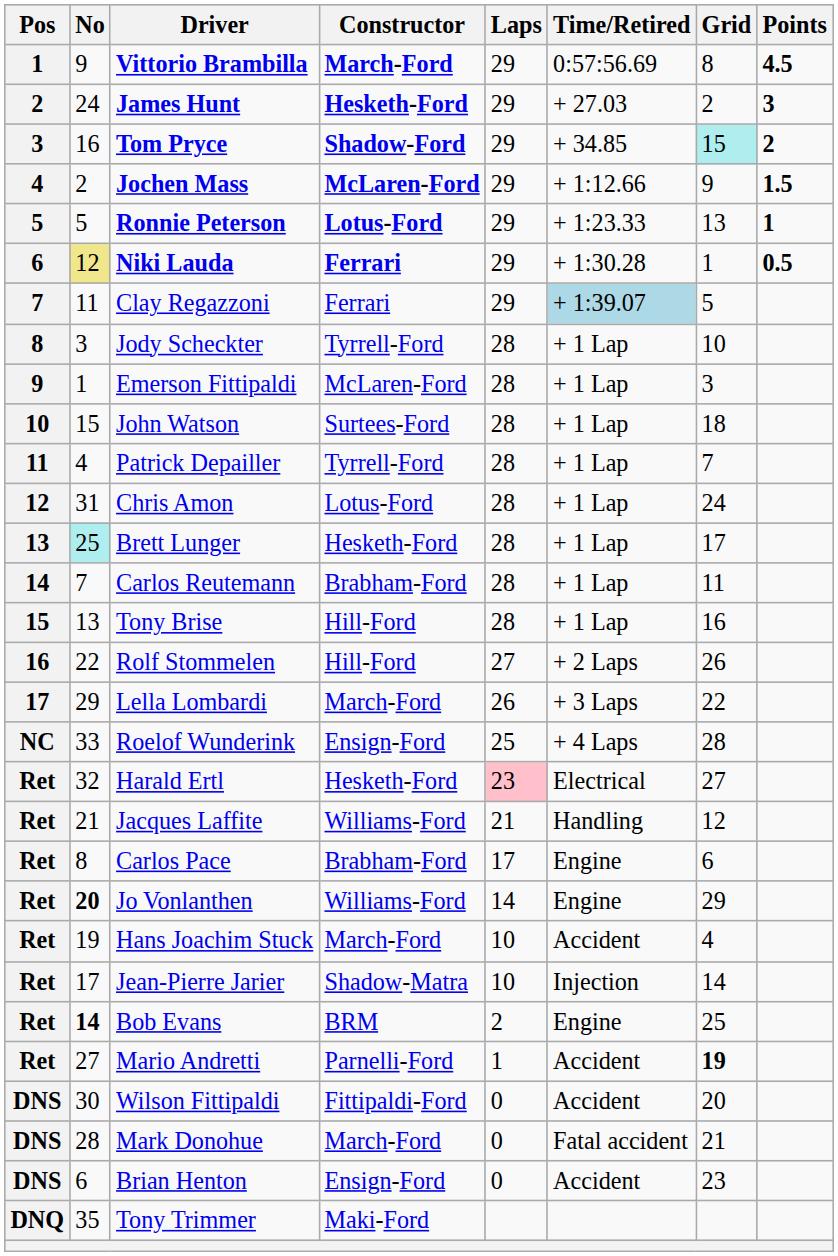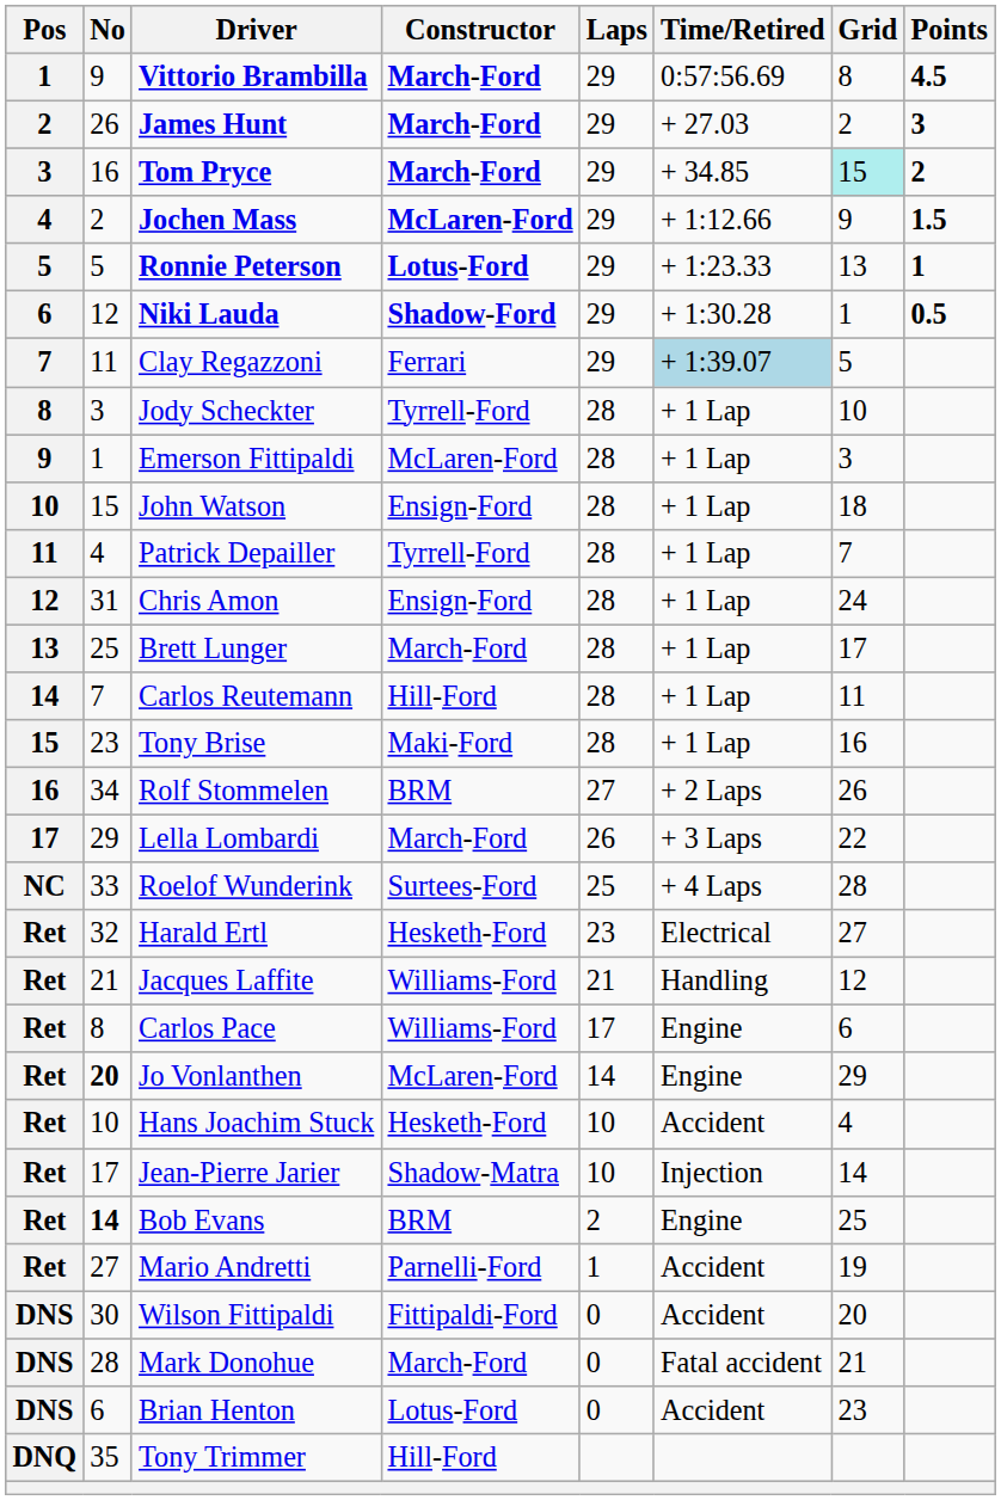James Hunt | No: 24 -> 26
James Hunt | Constructor: Hesketh-Ford -> March-Ford
Tom Pryce | Constructor: Shadow-Ford -> March-Ford
Niki Lauda | No: khaki background -> no background
Niki Lauda | Constructor: Ferrari -> Shadow-Ford
John Watson | Constructor: Surtees-Ford -> Ensign-Ford
Chris Amon | Constructor: Lotus-Ford -> Ensign-Ford
Brett Lunger | No: paleturquoise background -> no background
Brett Lunger | Constructor: Hesketh-Ford -> March-Ford
Carlos Reutemann | Constructor: Brabham-Ford -> Hill-Ford
Tony Brise | No: 13 -> 23
Tony Brise | Constructor: Hill-Ford -> Maki-Ford
Rolf Stommelen | No: 22 -> 34
Rolf Stommelen | Constructor: Hill-Ford -> BRM
Roelof Wunderink | Constructor: Ensign-Ford -> Surtees-Ford
Harald Ertl | Laps: pink background -> no background
Carlos Pace | Constructor: Brabham-Ford -> Williams-Ford
Jo Vonlanthen | Constructor: Williams-Ford -> McLaren-Ford
Hans Joachim Stuck | No: 19 -> 10
Hans Joachim Stuck | Constructor: March-Ford -> Hesketh-Ford
Mario Andretti | Grid: bold -> normal
Brian Henton | Constructor: Ensign-Ford -> Lotus-Ford
Tony Trimmer | Constructor: Maki-Ford -> Hill-Ford
